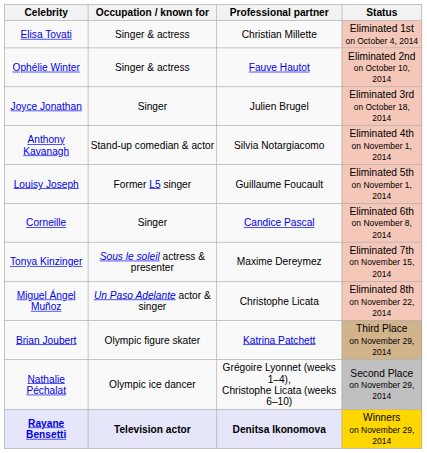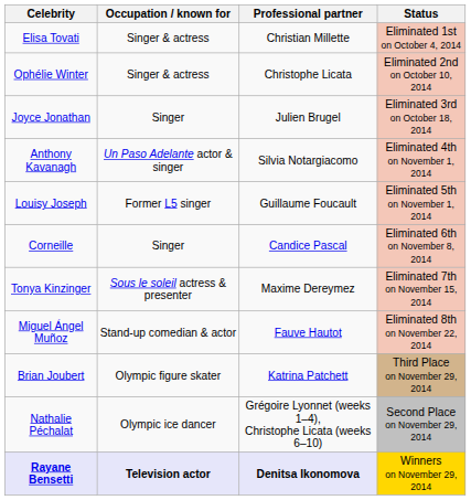Ophélie Winter | Professional partner: Fauve Hautot -> Christophe Licata
Anthony Kavanagh | Occupation / known for: Stand-up comedian & actor -> Un Paso Adelante actor & singer
Miguel Ángel Muñoz | Occupation / known for: Un Paso Adelante actor & singer -> Stand-up comedian & actor
Miguel Ángel Muñoz | Professional partner: Christophe Licata -> Fauve Hautot
